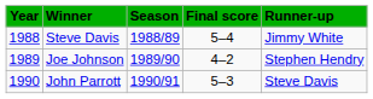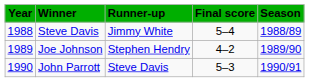columns swapped: Runner-up <-> Season
